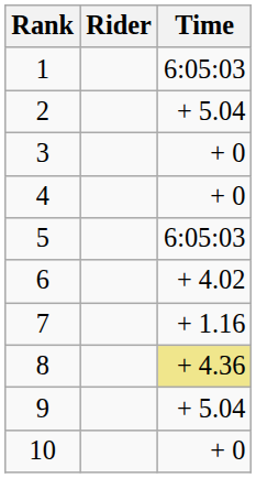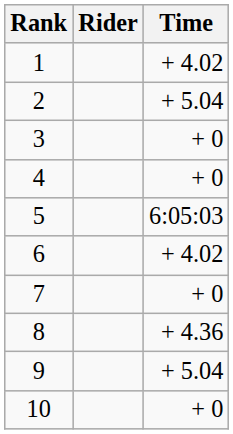1 | Time: 6:05:03 -> + 4.02
7 | Time: + 1.16 -> + 0
8 | Time: khaki background -> no background
